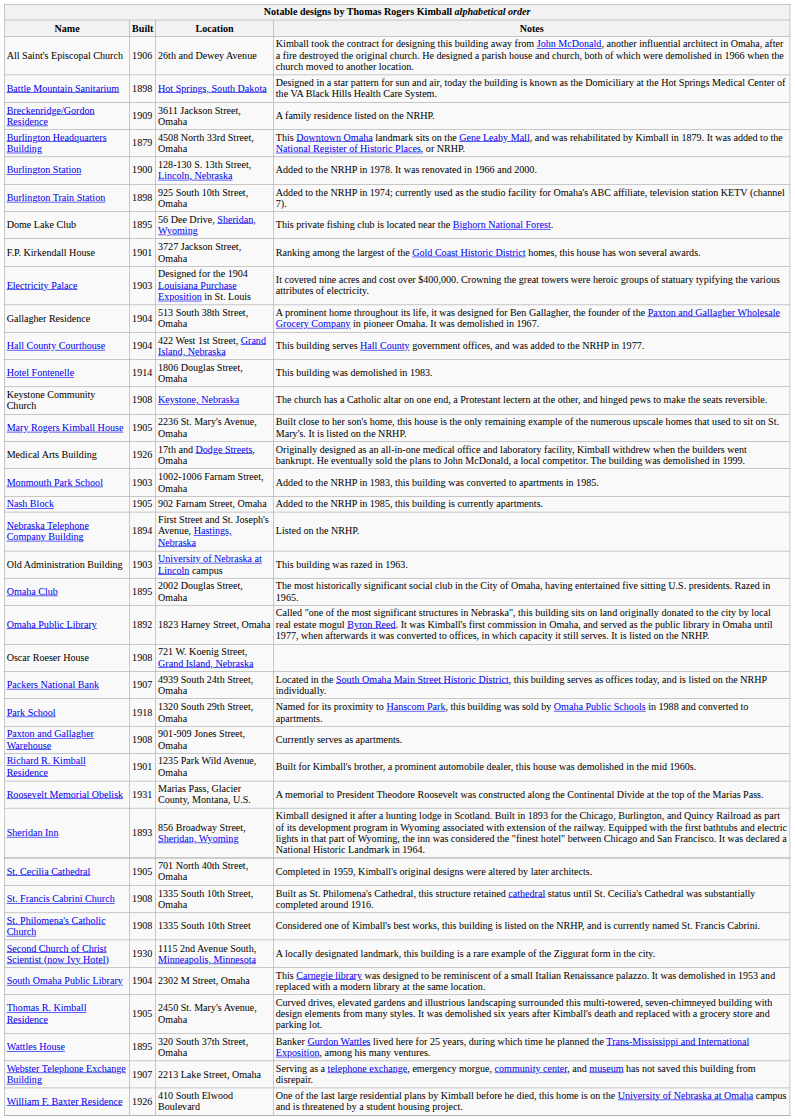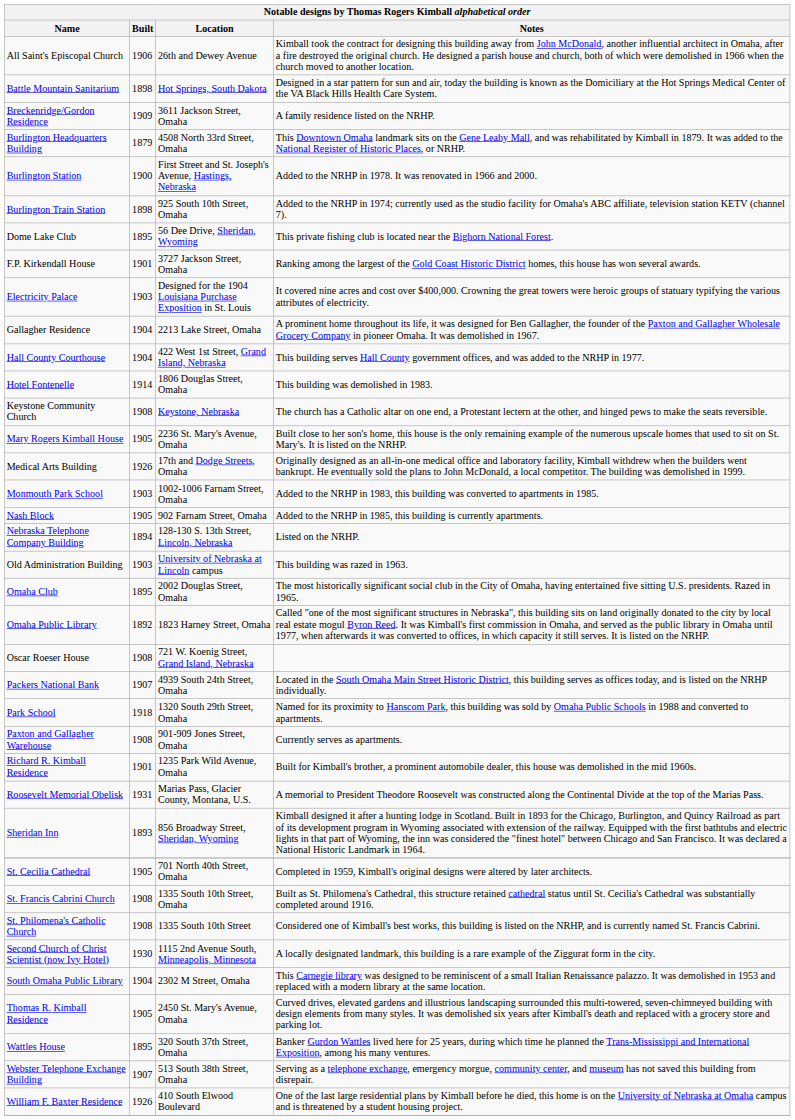Burlington Station | Location: 128-130 S. 13th Street, Lincoln, Nebraska -> First Street and St. Joseph's Avenue, Hastings, Nebraska
Gallagher Residence | Location: 513 South 38th Street, Omaha -> 2213 Lake Street, Omaha
Nebraska Telephone Company Building | Location: First Street and St. Joseph's Avenue, Hastings, Nebraska -> 128-130 S. 13th Street, Lincoln, Nebraska
Webster Telephone Exchange Building | Location: 2213 Lake Street, Omaha -> 513 South 38th Street, Omaha
